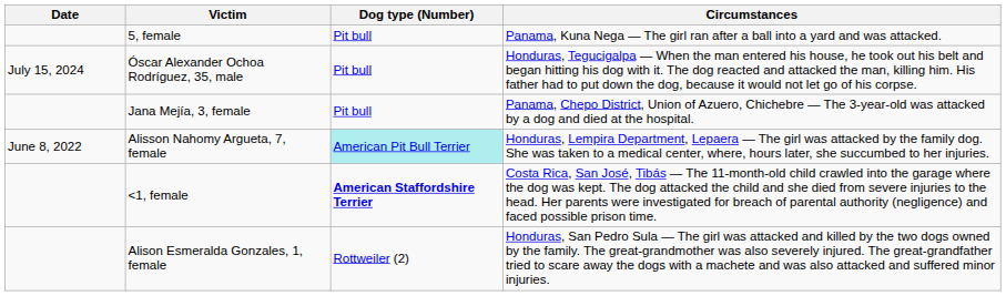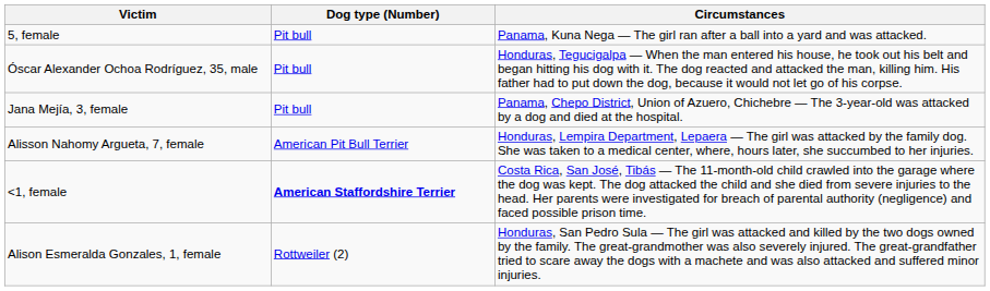- column: Date | July 15, 2024 | June 8, 2022
Alisson Nahomy Argueta, 7, female | Dog type (Number): paleturquoise background -> no background
